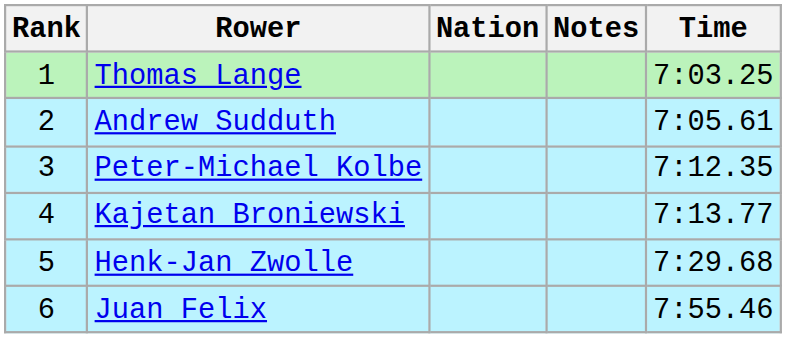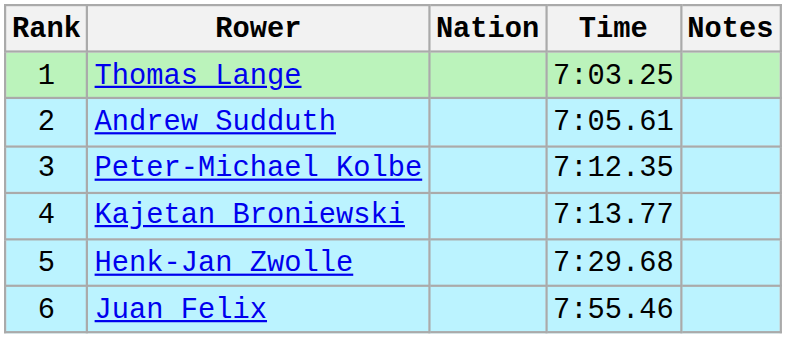columns swapped: Time <-> Notes
